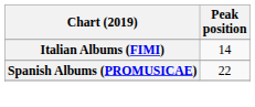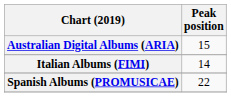+ row: Australian Digital Albums (ARIA) | 15
